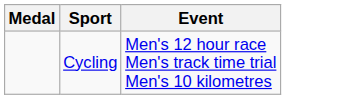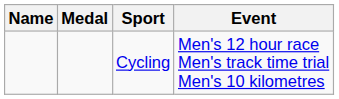+ column: Name
